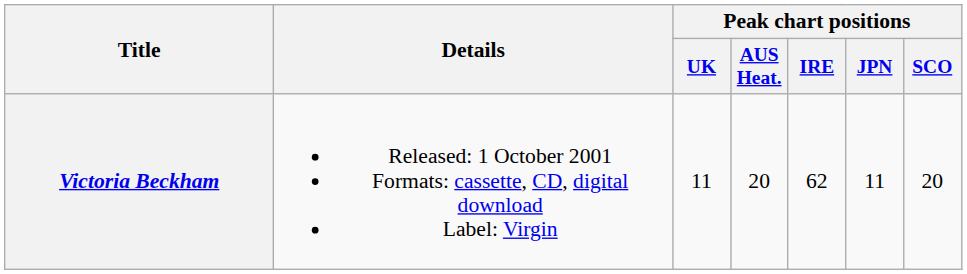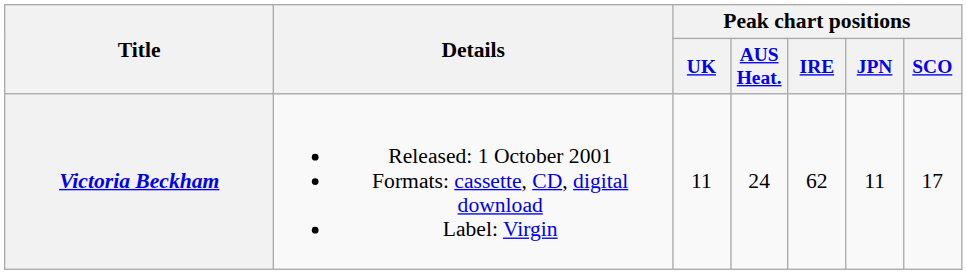Victoria Beckham | Peak chart positions / AUS Heat.: 20 -> 24
Victoria Beckham | Peak chart positions / SCO: 20 -> 17
